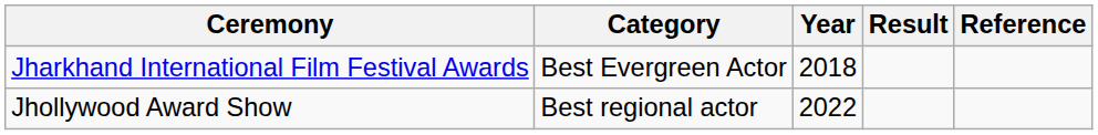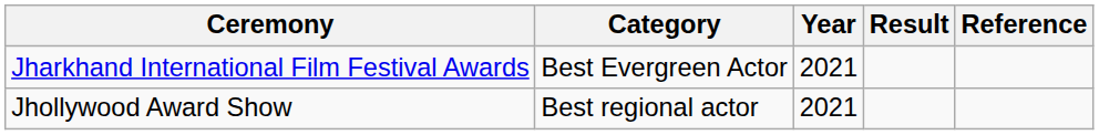Jharkhand International Film Festival Awards | Year: 2018 -> 2021
Jhollywood Award Show | Year: 2022 -> 2021
